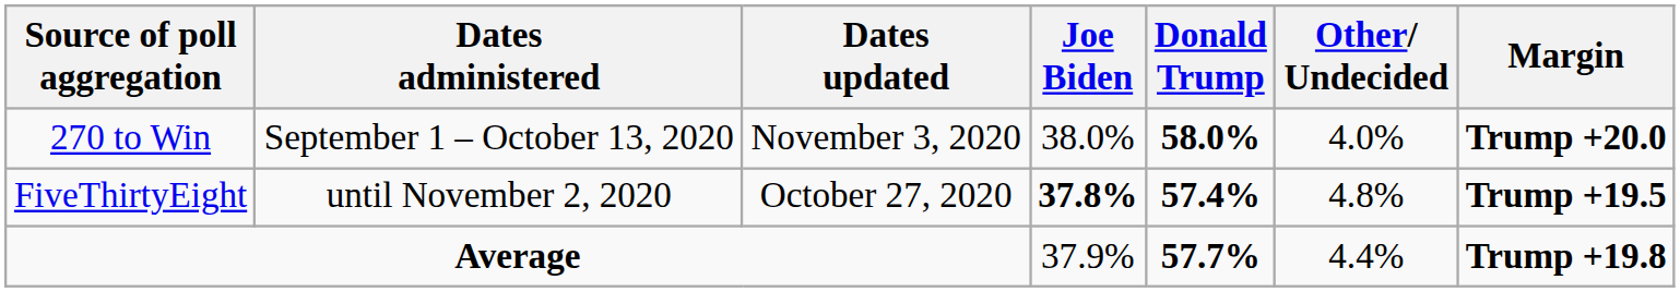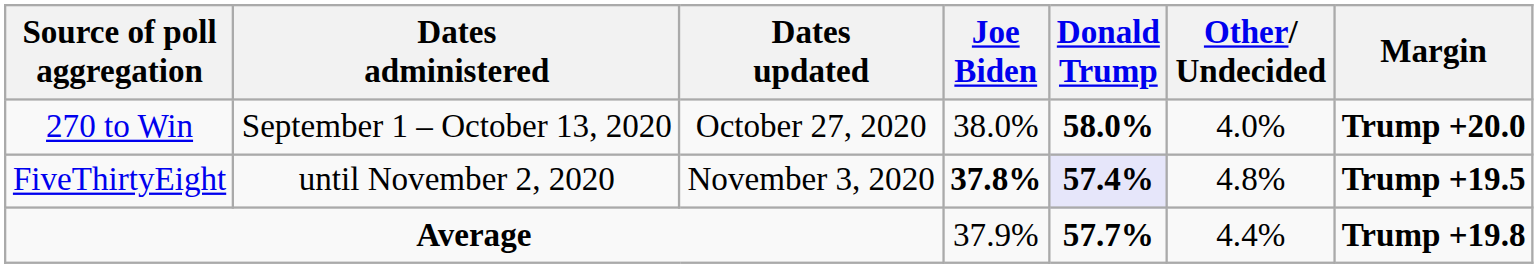270 to Win | Dates updated: November 3, 2020 -> October 27, 2020
FiveThirtyEight | Dates updated: October 27, 2020 -> November 3, 2020
FiveThirtyEight | Donald Trump: no background -> lavender background
